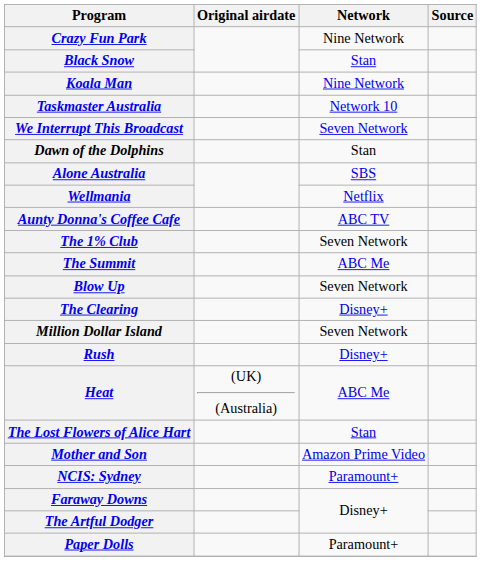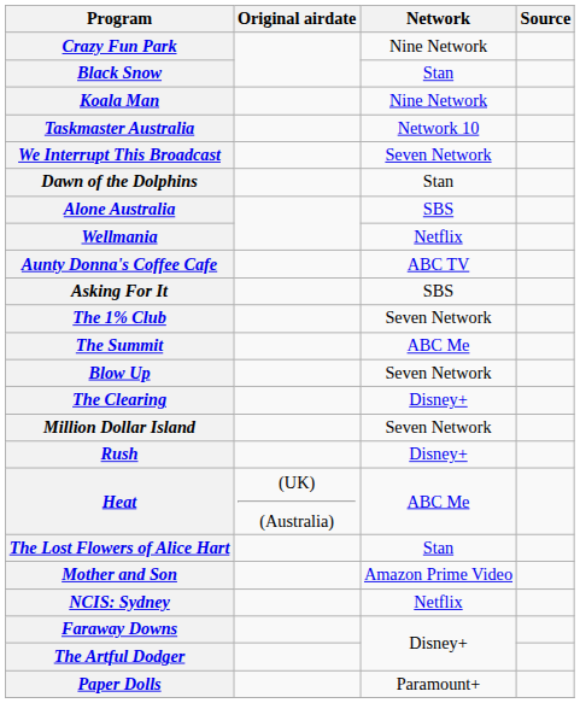+ row: Asking For It | SBS
NCIS: Sydney | Network: Paramount+ -> Netflix
